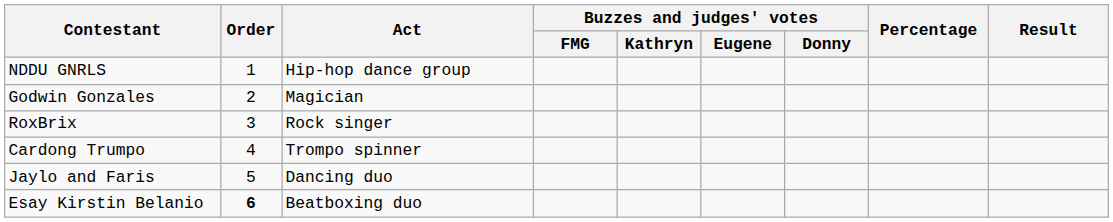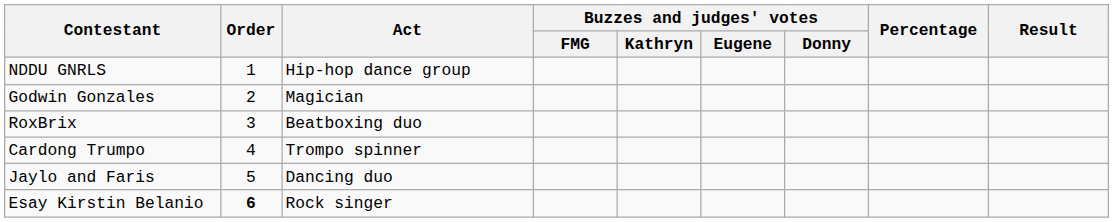RoxBrix | Act: Rock singer -> Beatboxing duo
Esay Kirstin Belanio | Act: Beatboxing duo -> Rock singer
